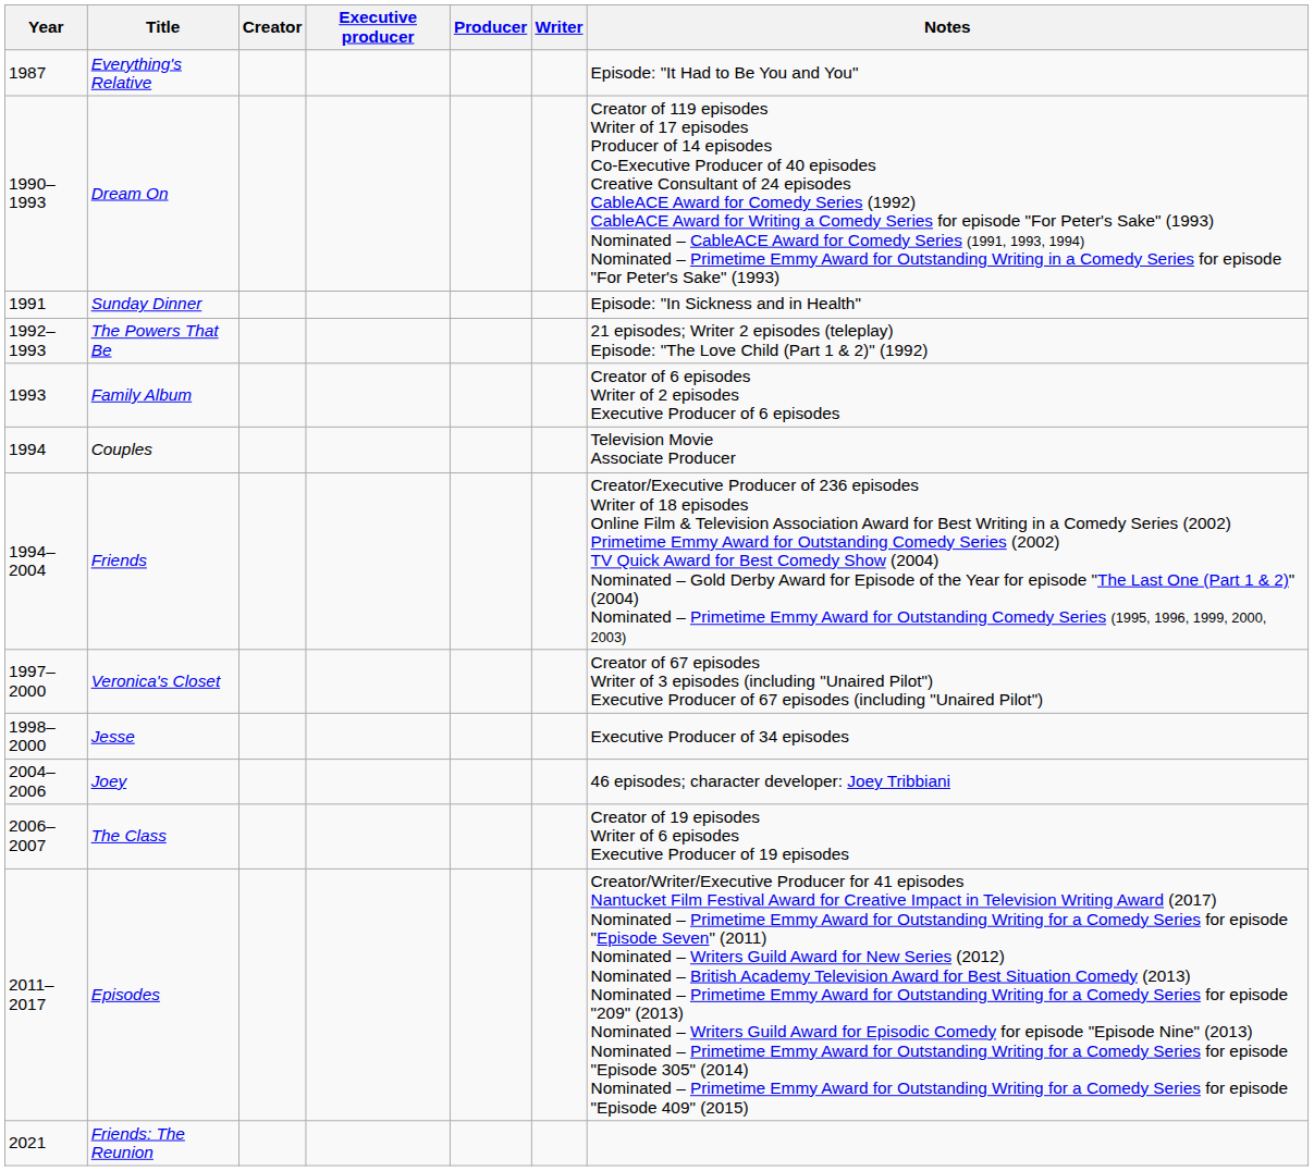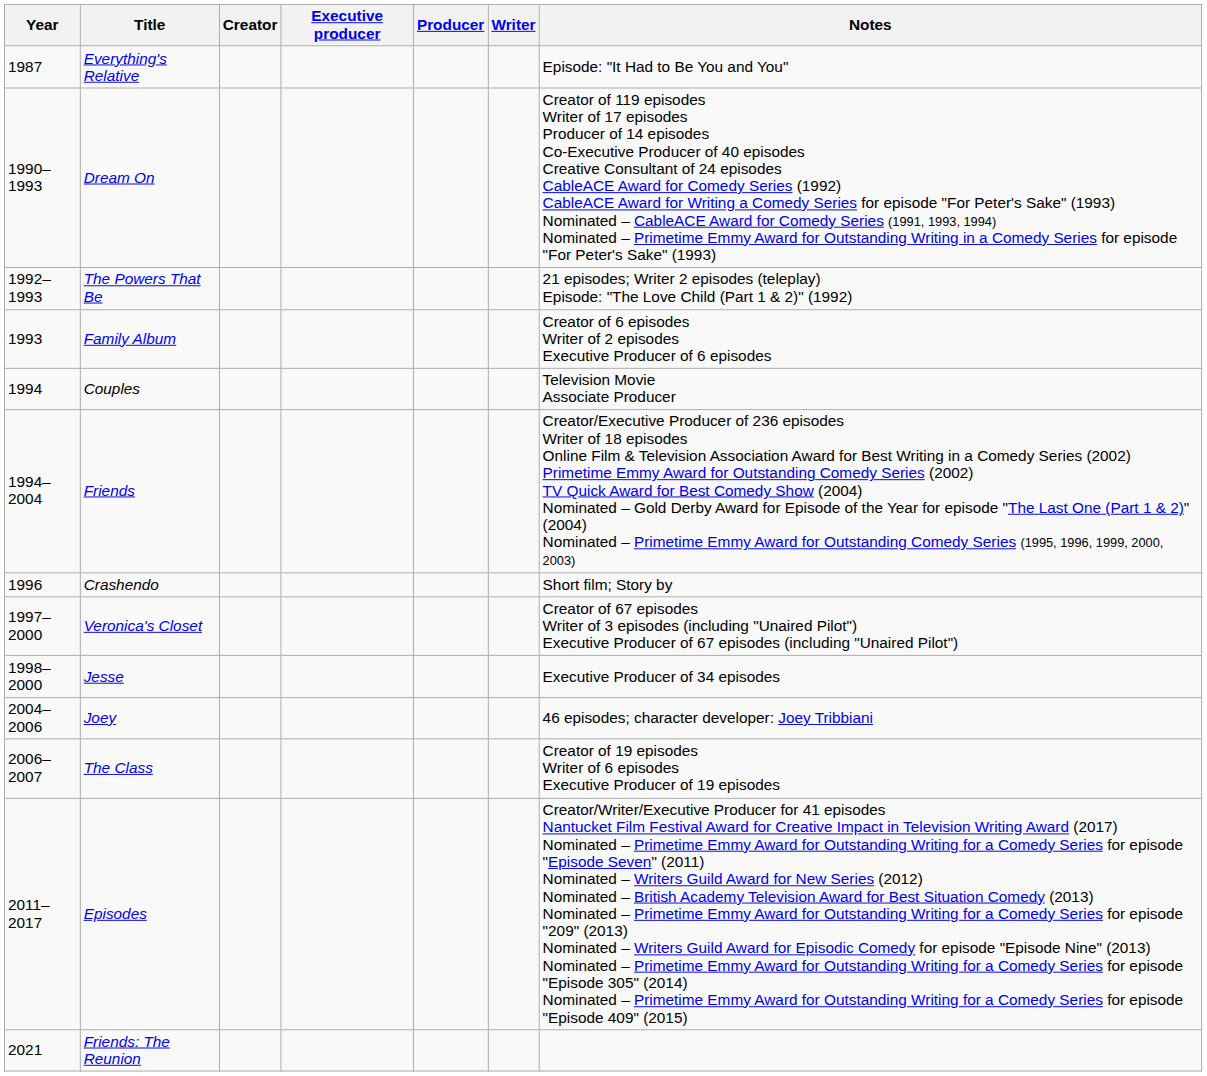- row: 1991 | Sunday Dinner | Episode: "In Sickness and in Health"
+ row: 1996 | Crashendo | Short film; Story by
